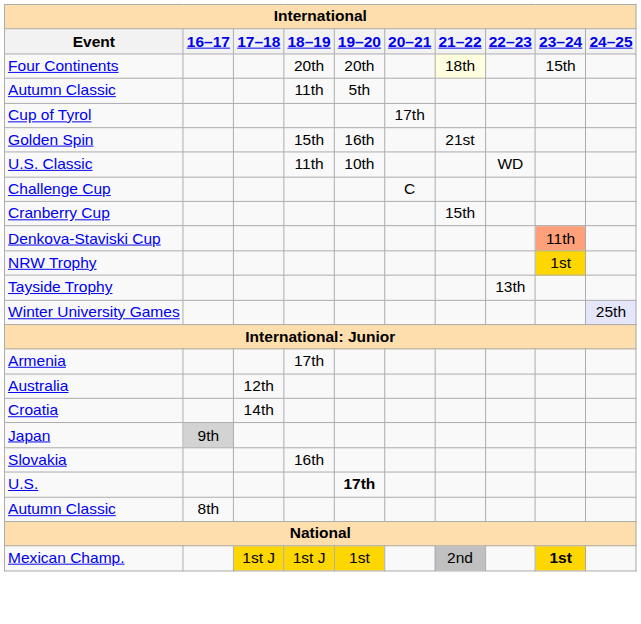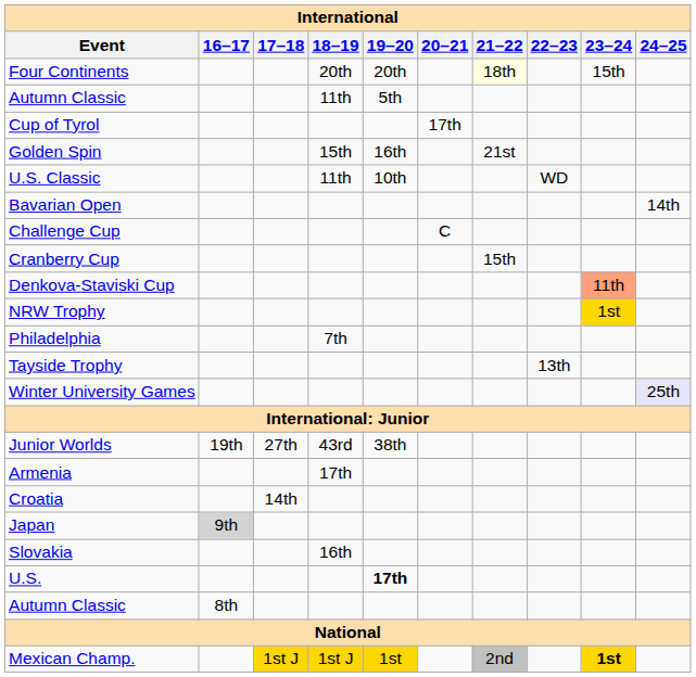+ row: Bavarian Open | 14th
+ row: Philadelphia | 7th
+ row: Junior Worlds | 19th | 27th | 43rd | 38th
- row: Australia | 12th
